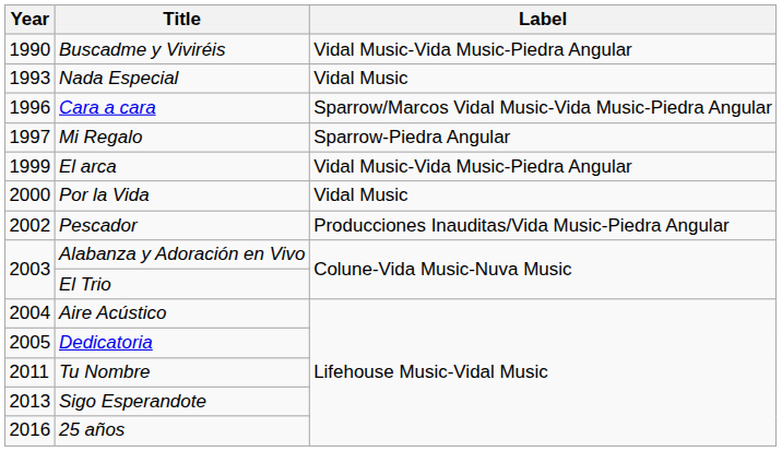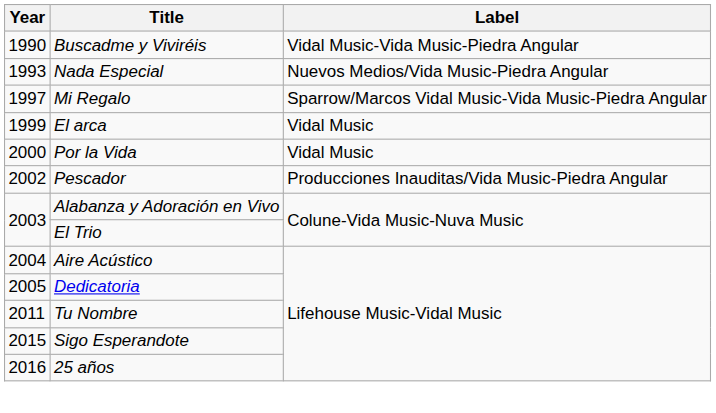Nada Especial | Label: Vidal Music -> Nuevos Medios/Vida Music-Piedra Angular
- row: 1996 | Cara a cara | Sparrow/Marcos Vidal Music-Vida Music-Piedra Angular
Mi Regalo | Label: Sparrow-Piedra Angular -> Sparrow/Marcos Vidal Music-Vida Music-Piedra Angular
El arca | Label: Vidal Music-Vida Music-Piedra Angular -> Vidal Music
Sigo Esperandote | Year: 2013 -> 2015
